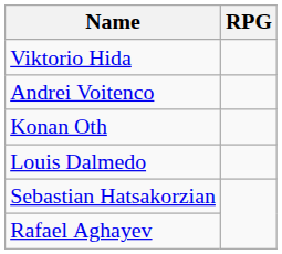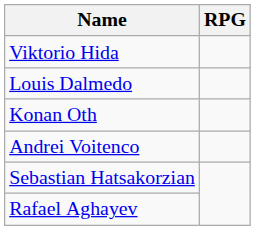rows swapped: Louis Dalmedo <-> Andrei Voitenco
